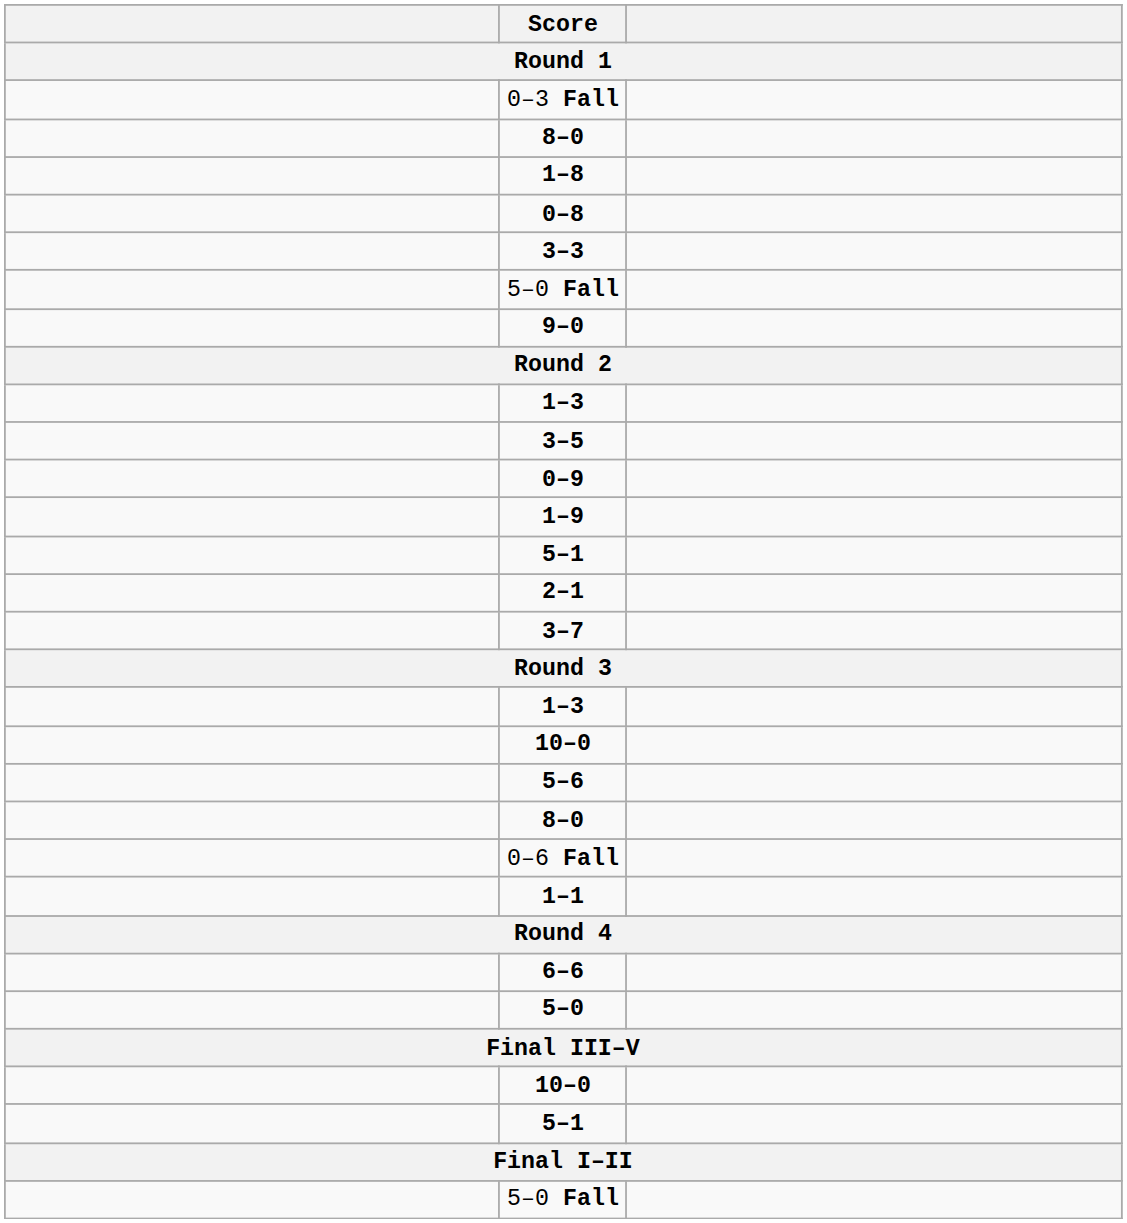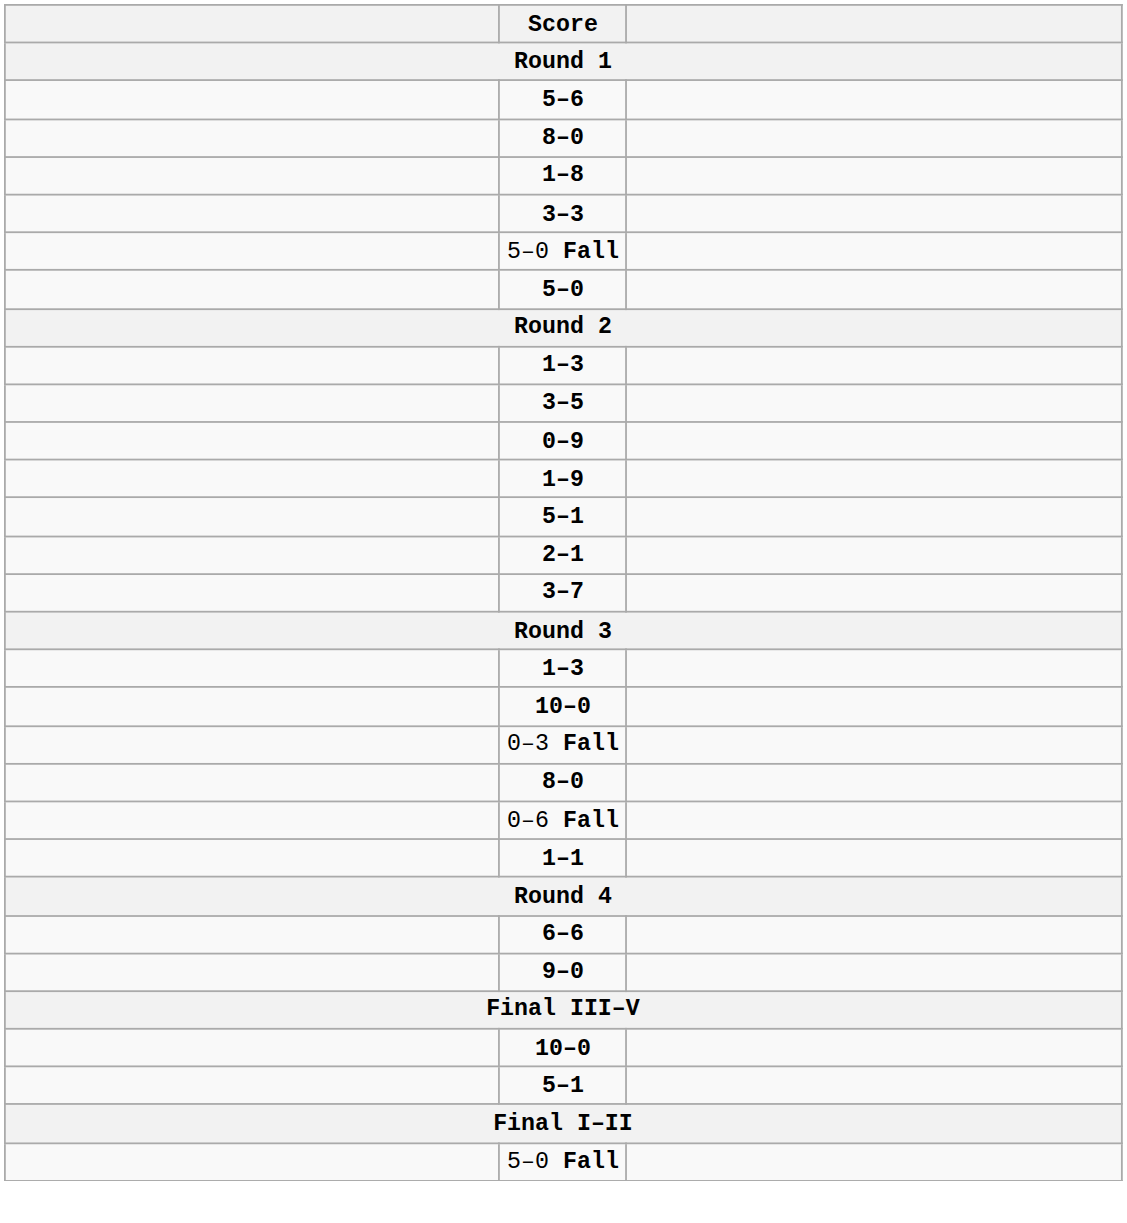rows swapped: 5–6 <-> 0–3 Fall
- row: 0–8
rows swapped: 5–0 <-> 9–0
